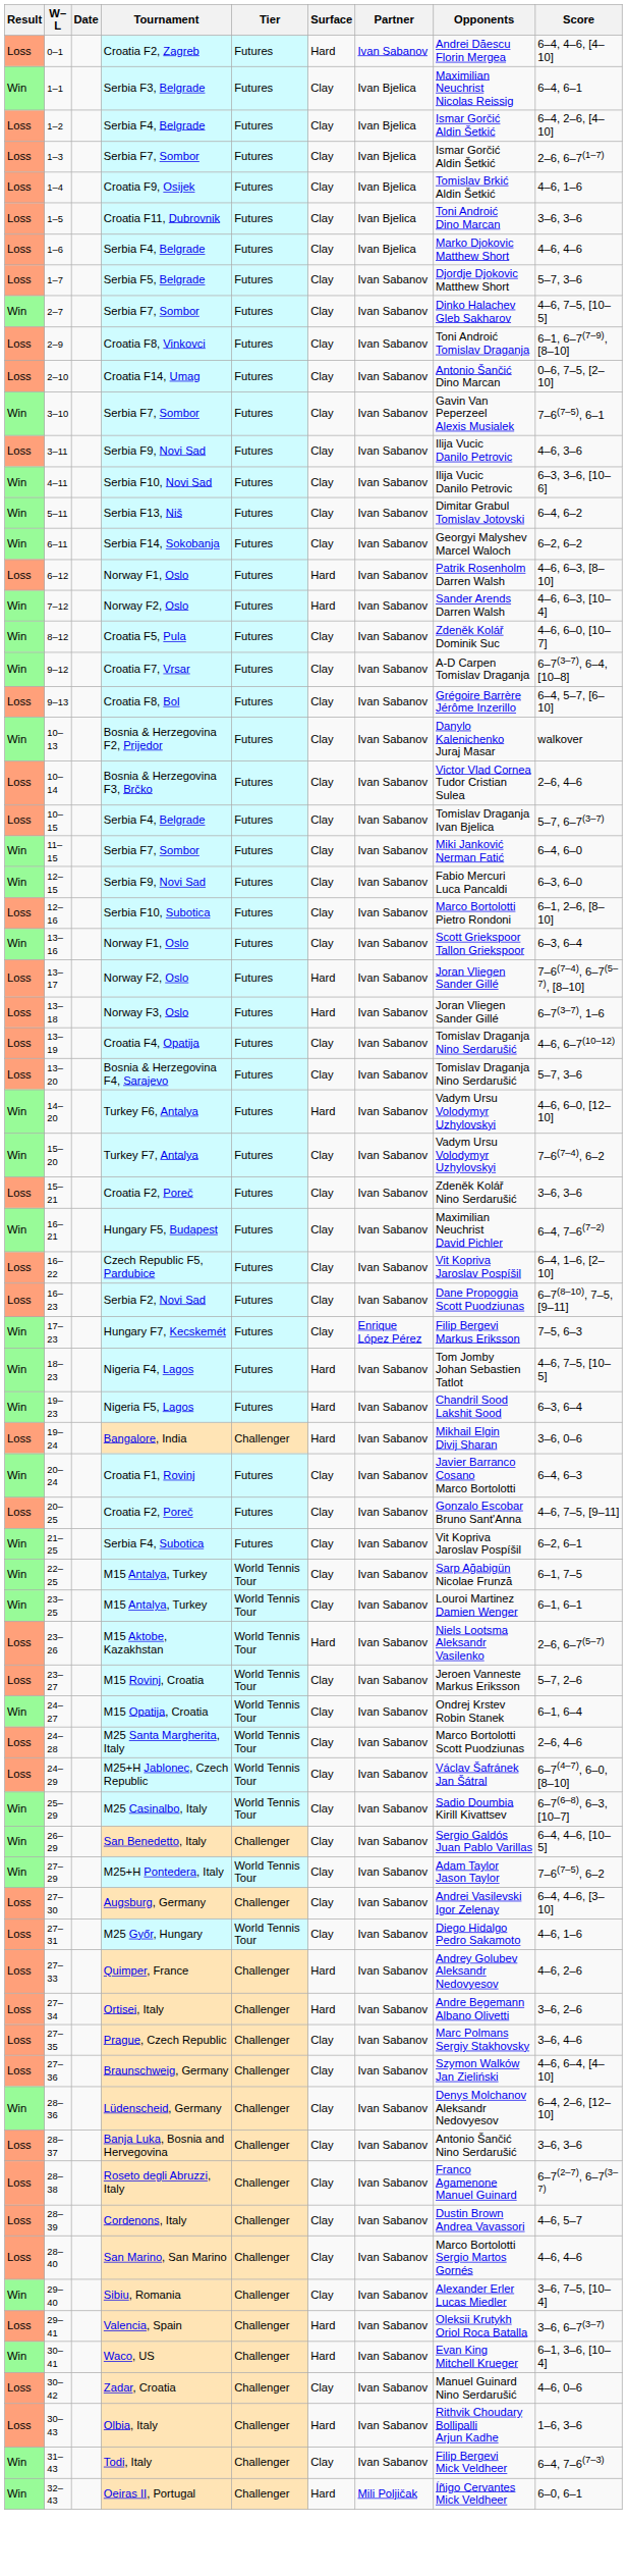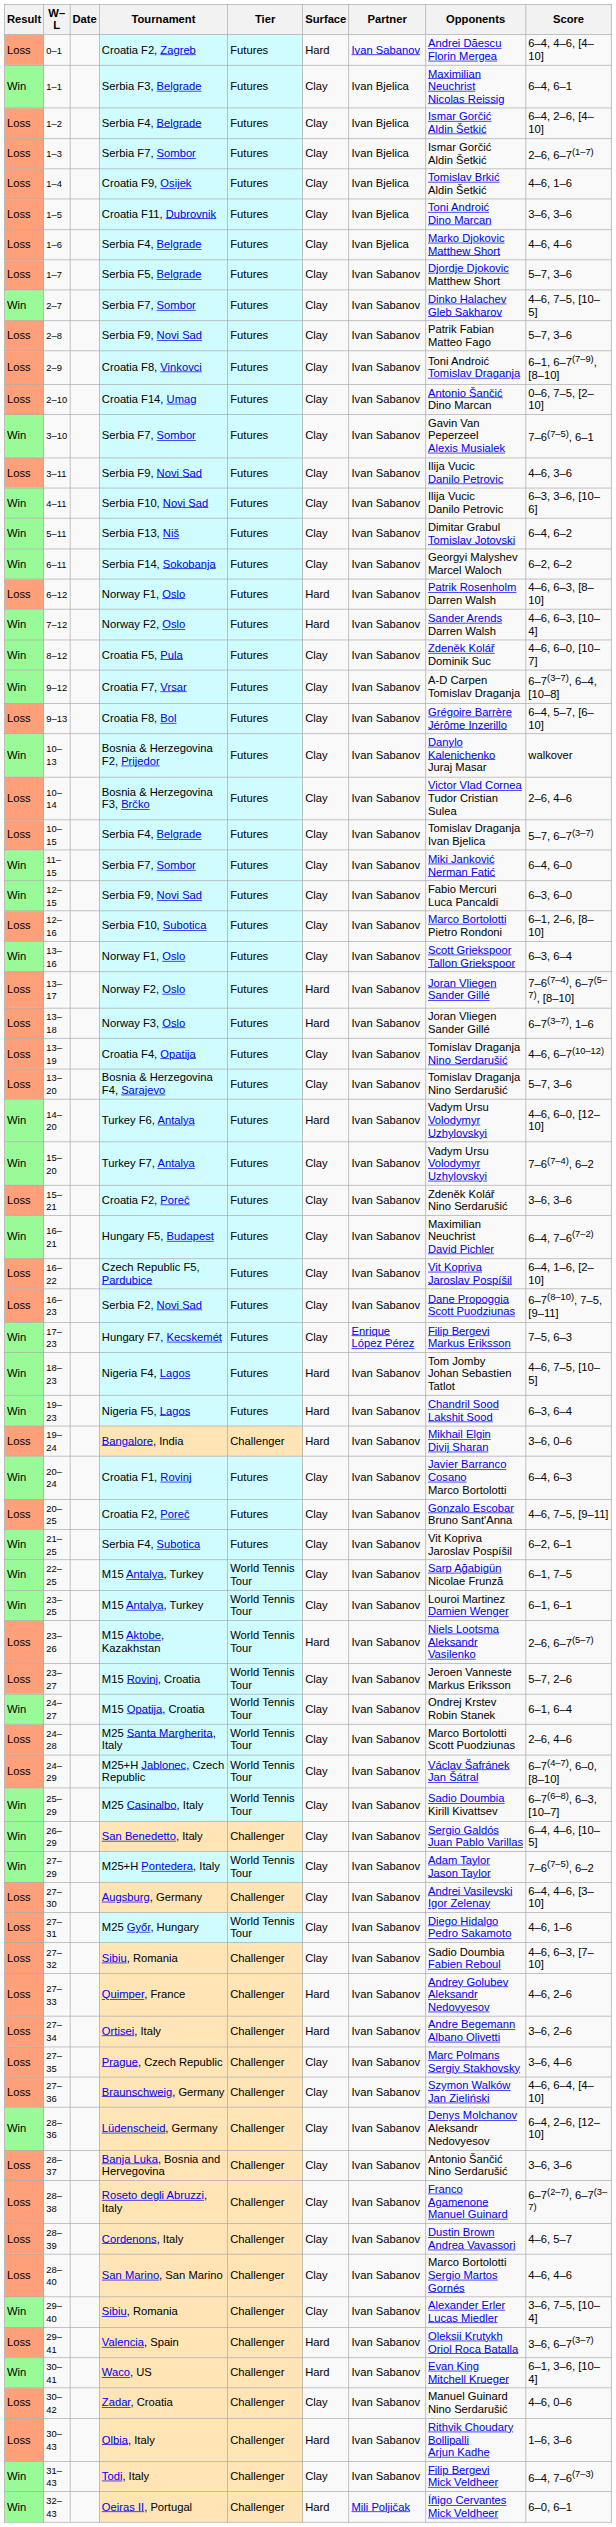+ row: Loss | 2–8 | Serbia F9, Novi Sad | Futures | Clay | Ivan Sabanov | Patrik Fabian Matteo Fago | 5–7, 3–6
+ row: Loss | 27–32 | Sibiu, Romania | Challenger | Clay | Ivan Sabanov | Sadio Doumbia Fabien Reboul | 4–6, 6–3, [7–10]
